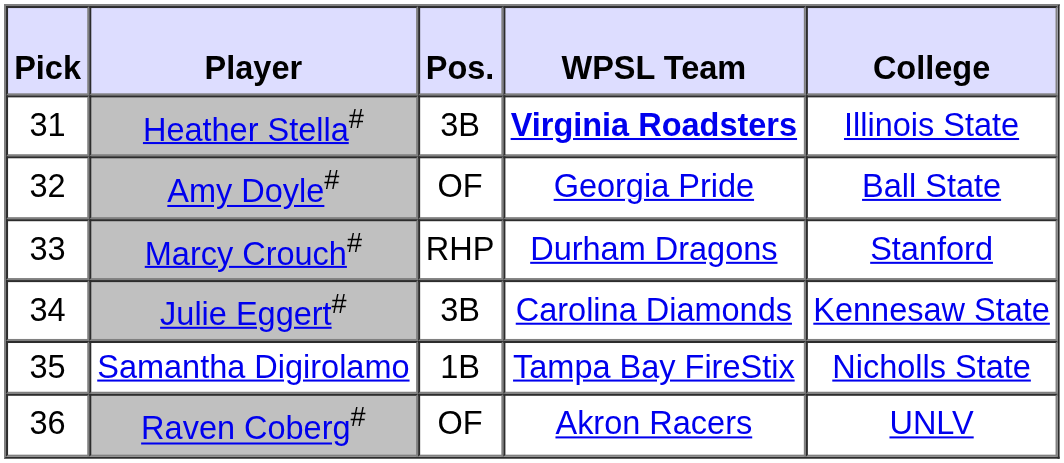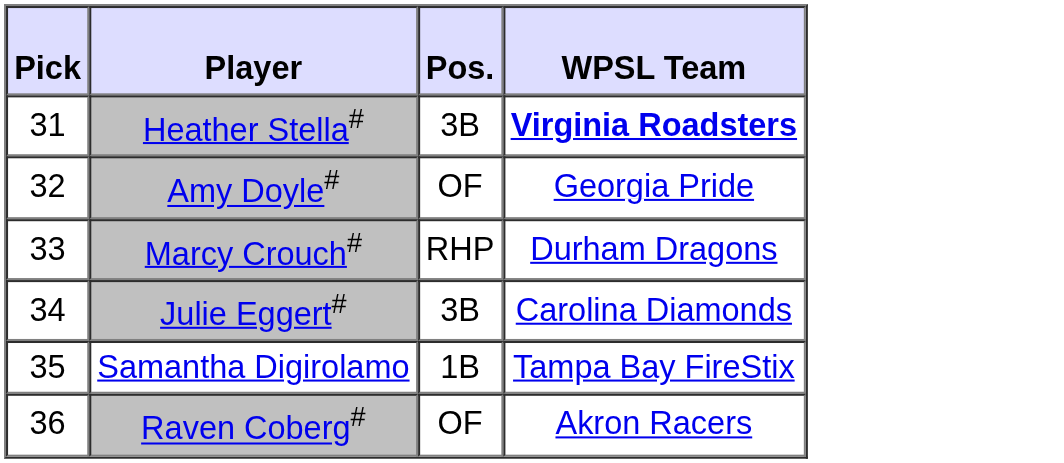- column: College | Illinois State | Ball State | Stanford | Kennesaw State | Nicholls State | UNLV
